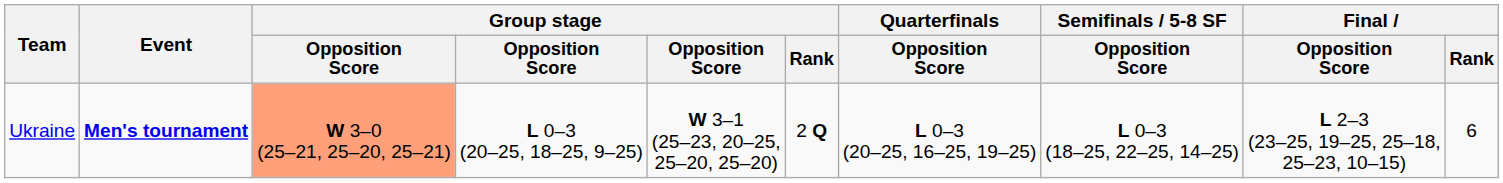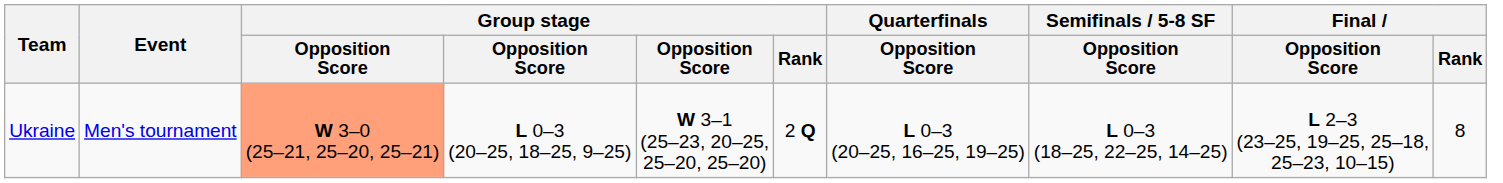Ukraine | Event: bold -> normal
Ukraine | Final / Rank: 6 -> 8
